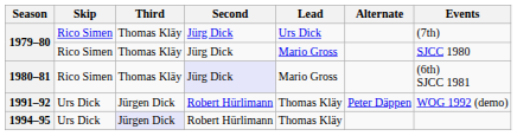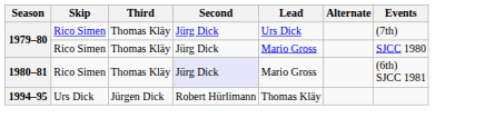- row: 1991–92 | Urs Dick | Jürgen Dick | Robert Hürlimann | Thomas Kläy | Peter Däppen | WOG 1992 (demo)
1994–95 | Third: lavender background -> no background
